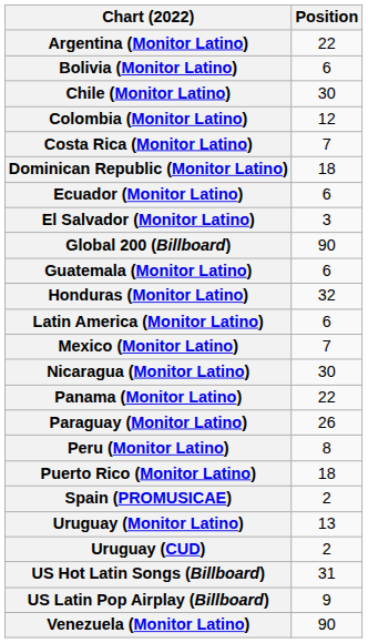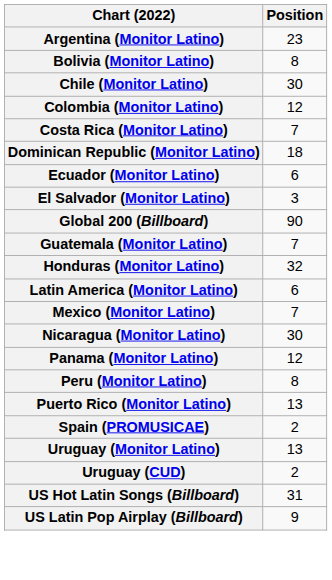Argentina (Monitor Latino) | Position: 22 -> 23
Bolivia (Monitor Latino) | Position: 6 -> 8
Guatemala (Monitor Latino) | Position: 6 -> 7
Panama (Monitor Latino) | Position: 22 -> 12
- row: Paraguay (Monitor Latino) | 26
Puerto Rico (Monitor Latino) | Position: 18 -> 13
- row: Venezuela (Monitor Latino) | 90
